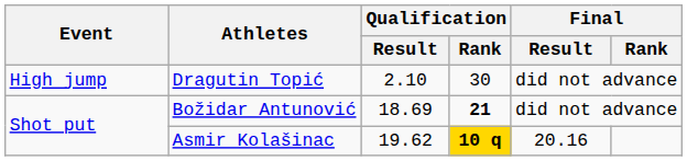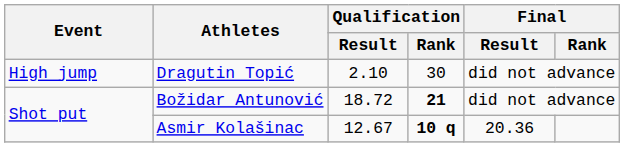Božidar Antunović | Qualification / Result: 18.69 -> 18.72
Asmir Kolašinac | Qualification / Result: 19.62 -> 12.67
Asmir Kolašinac | Qualification / Rank: gold background -> no background
Asmir Kolašinac | Final / Result: 20.16 -> 20.36
